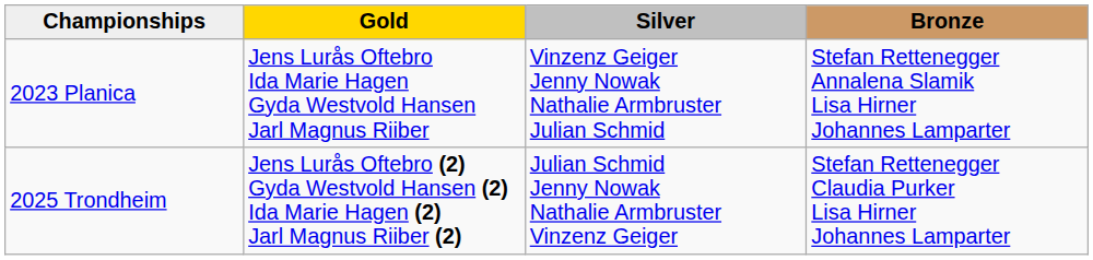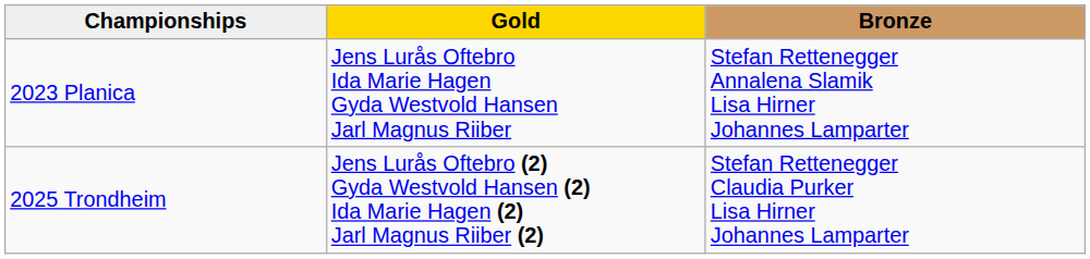- column: Silver | Vinzenz Geiger Jenny Nowak Nathalie Armbruster Julian Schmid | Julian Schmid Jenny Nowak Nathalie Armbruster Vinzenz Geiger
